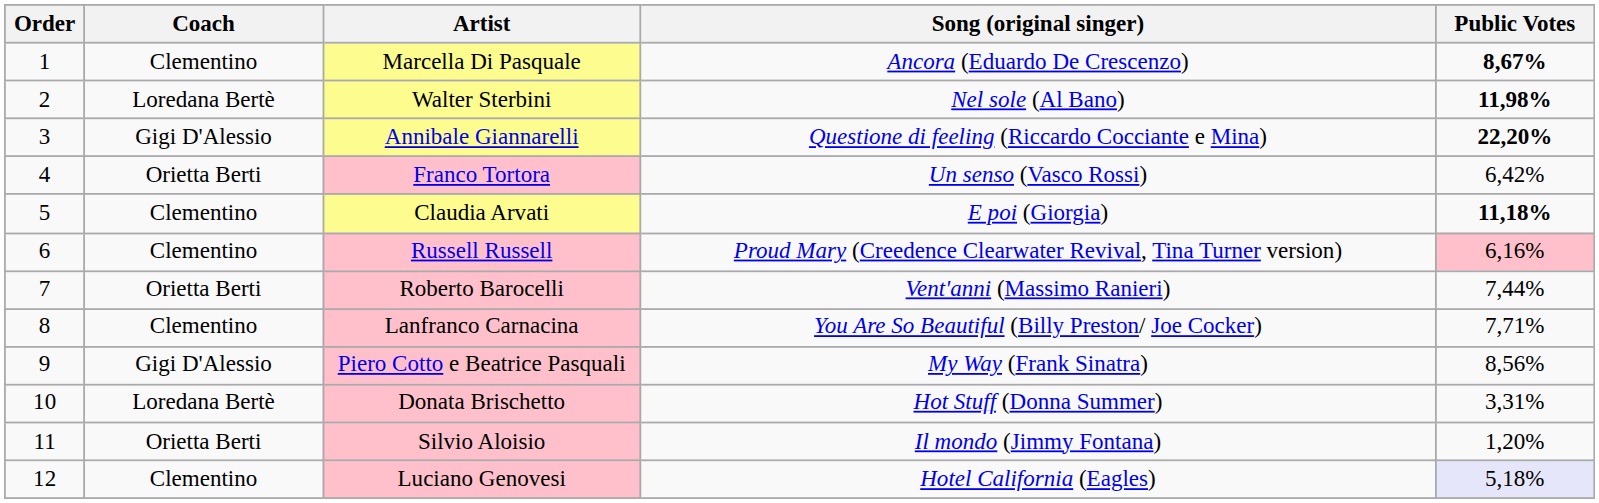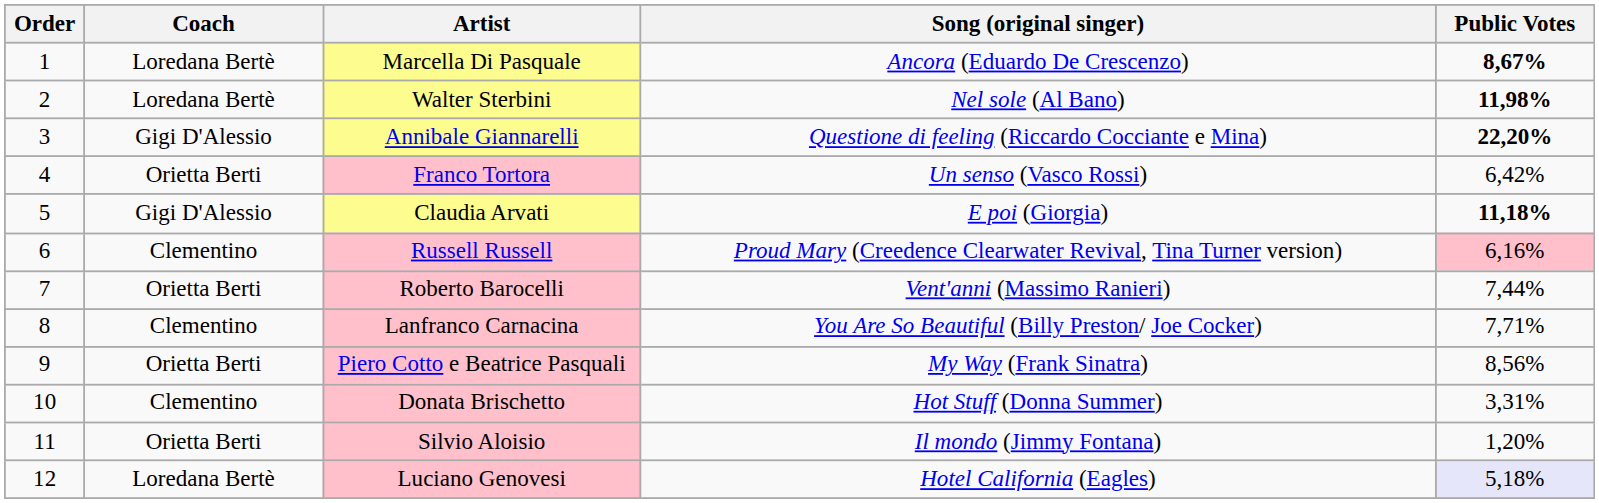Marcella Di Pasquale | Coach: Clementino -> Loredana Bertè
Claudia Arvati | Coach: Clementino -> Gigi D'Alessio
Piero Cotto e Beatrice Pasquali | Coach: Gigi D'Alessio -> Orietta Berti
Donata Brischetto | Coach: Loredana Bertè -> Clementino
Luciano Genovesi | Coach: Clementino -> Loredana Bertè
